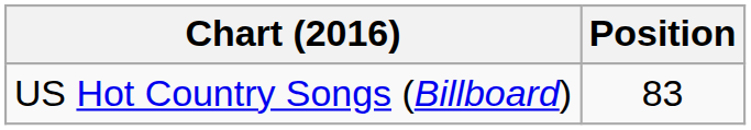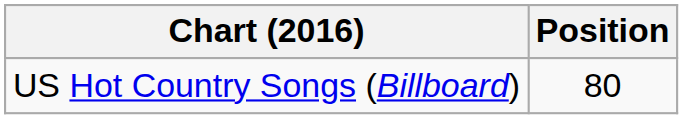US Hot Country Songs (Billboard) | Position: 83 -> 80
